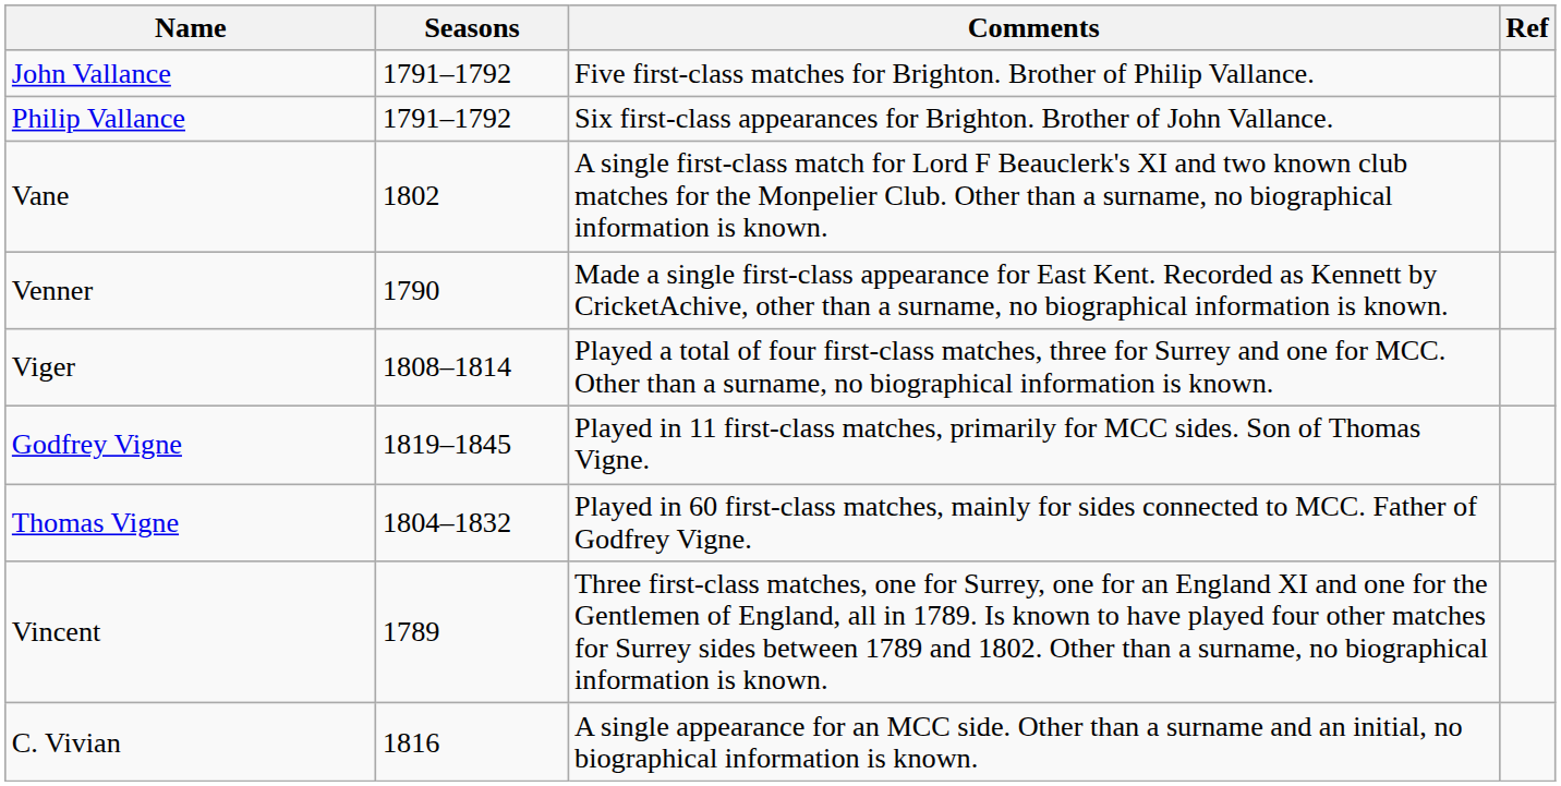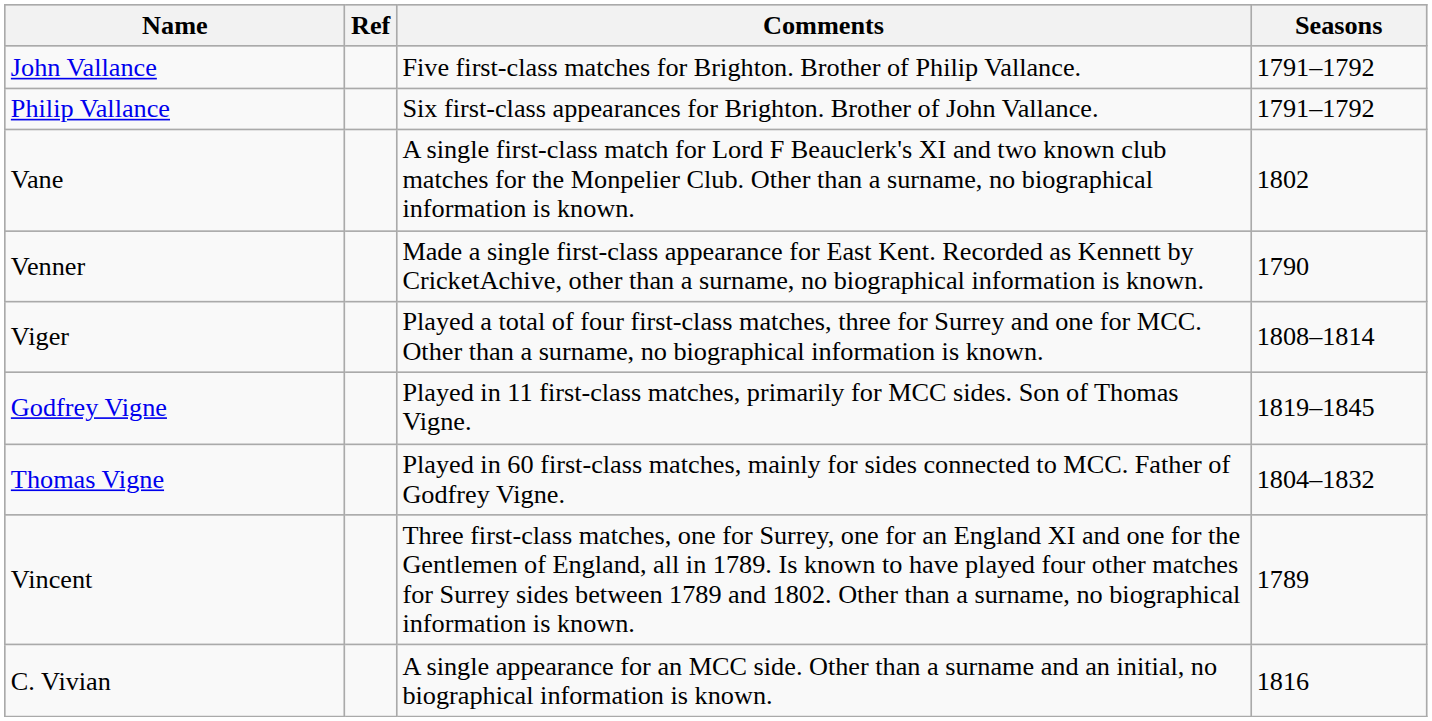columns swapped: Seasons <-> Ref
